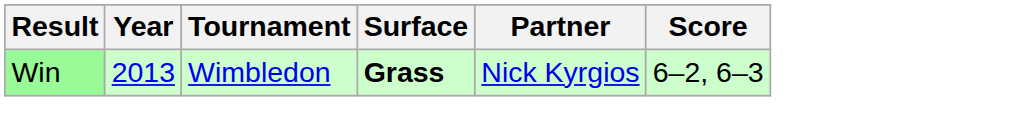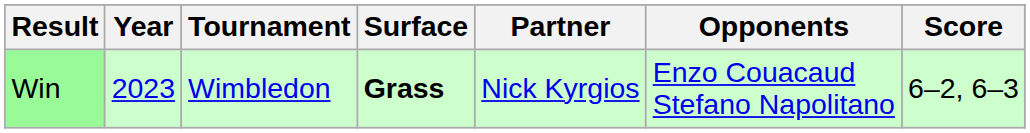+ column: Opponents | Enzo Couacaud Stefano Napolitano
Win | Year: 2013 -> 2023
